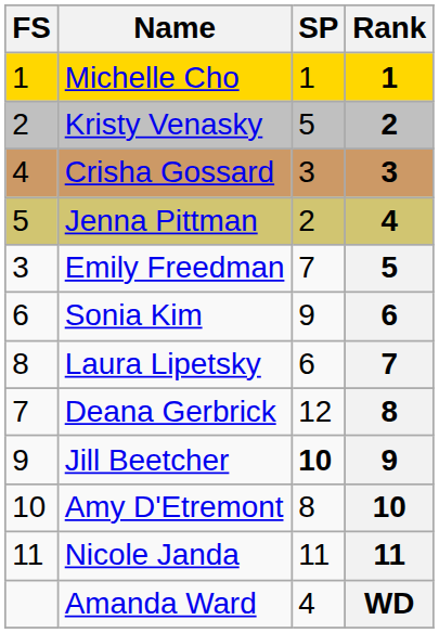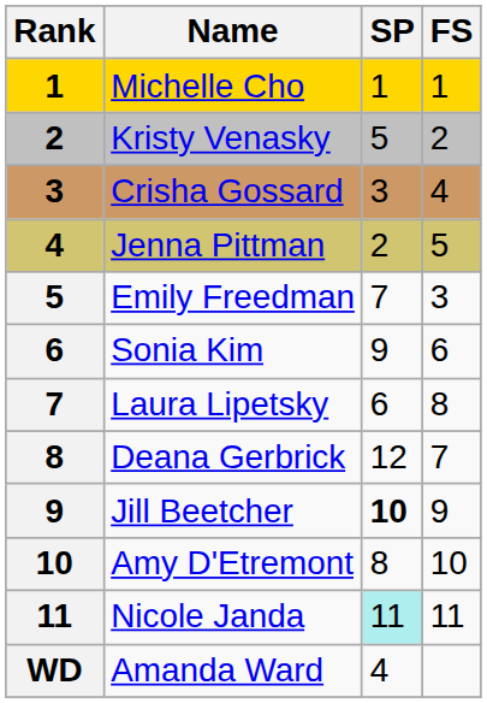columns swapped: Rank <-> FS
Nicole Janda | SP: no background -> paleturquoise background
